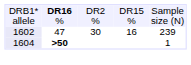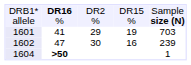allele | column 5: normal -> bold
+ row: 1601 | 41 | 29 | 19 | 703
